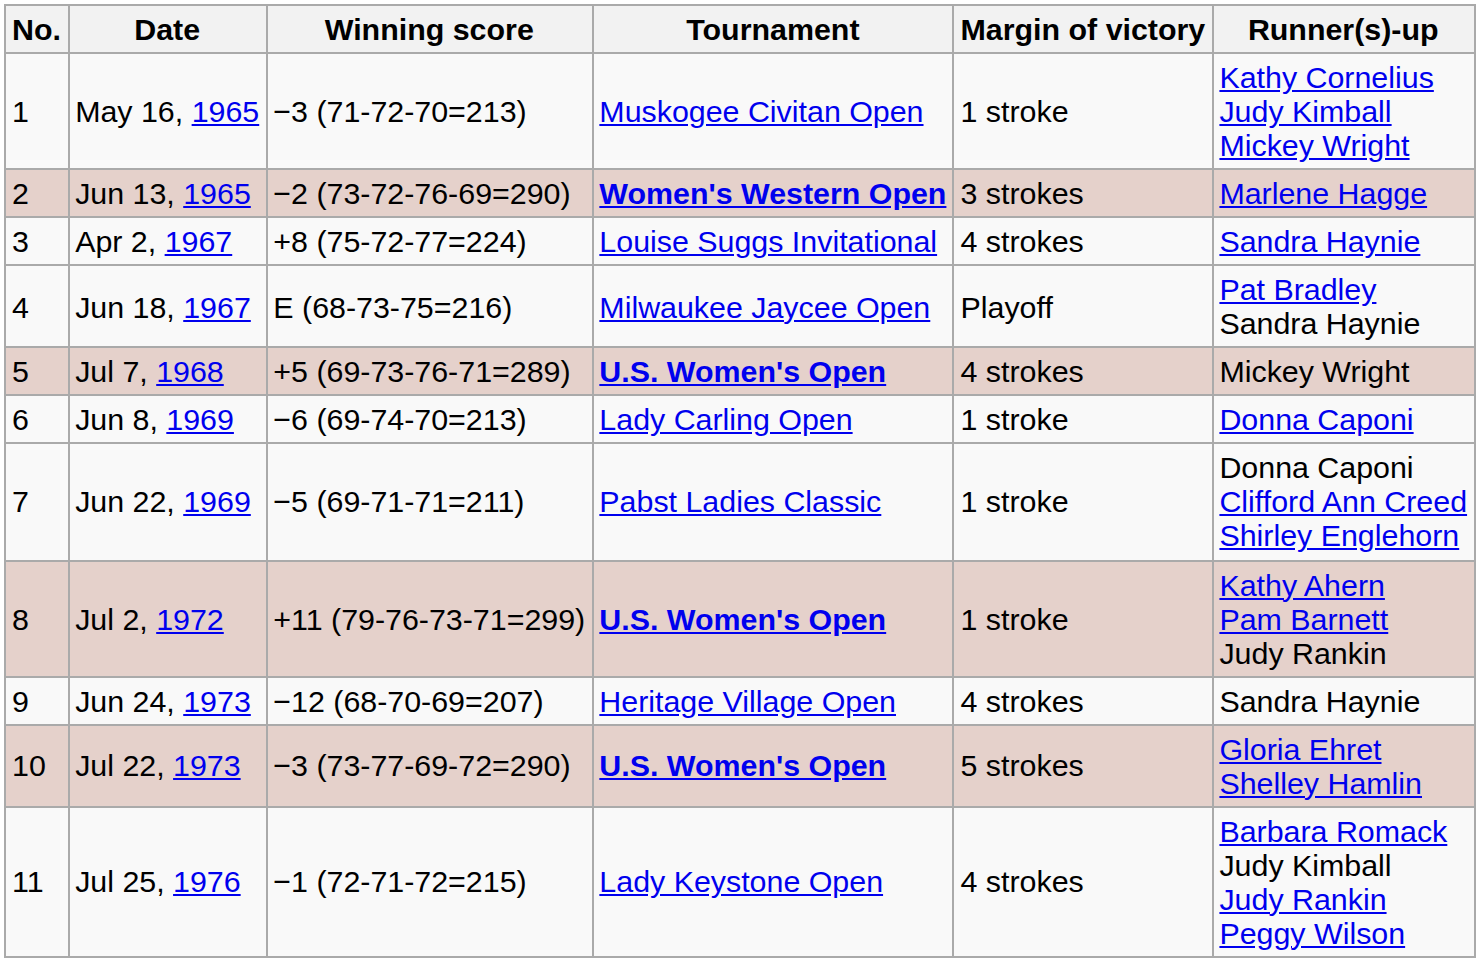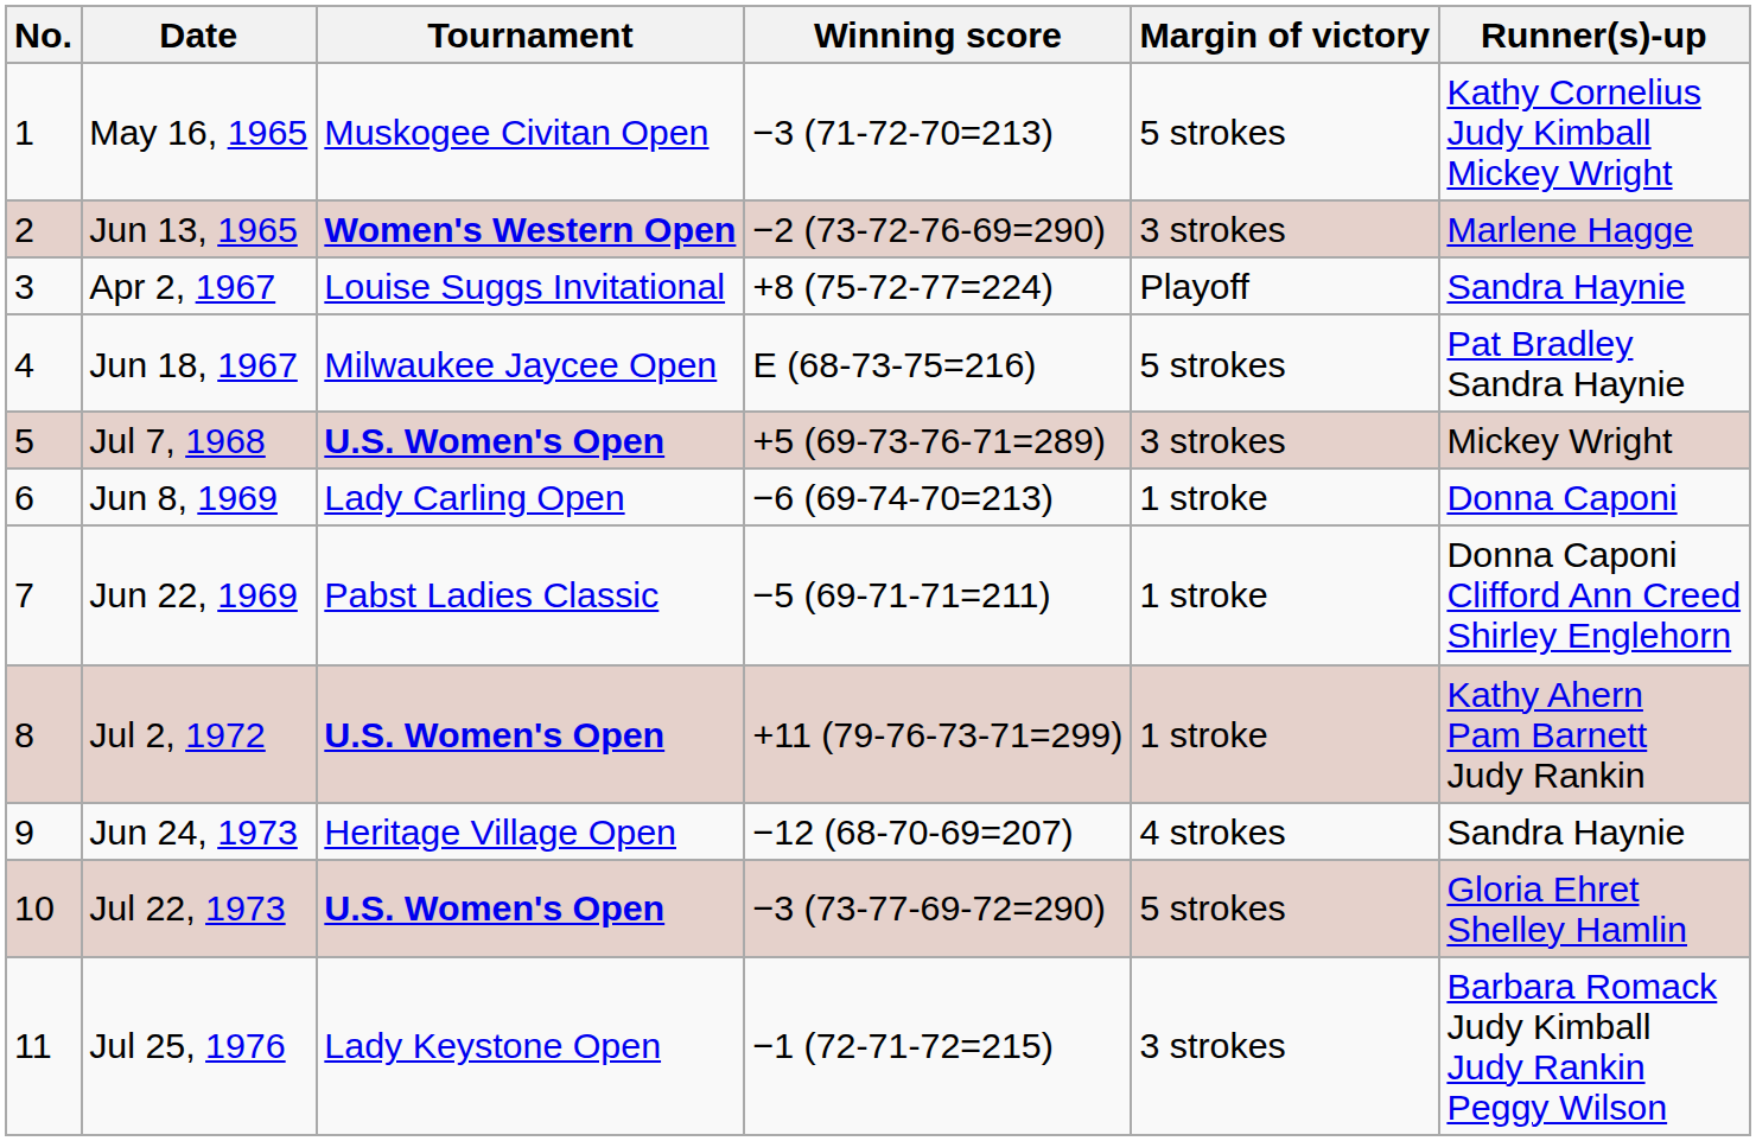columns swapped: Tournament <-> Winning score
May 16, 1965 | Margin of victory: 1 stroke -> 5 strokes
Apr 2, 1967 | Margin of victory: 4 strokes -> Playoff
Jun 18, 1967 | Margin of victory: Playoff -> 5 strokes
Jul 7, 1968 | Margin of victory: 4 strokes -> 3 strokes
Jul 25, 1976 | Margin of victory: 4 strokes -> 3 strokes
